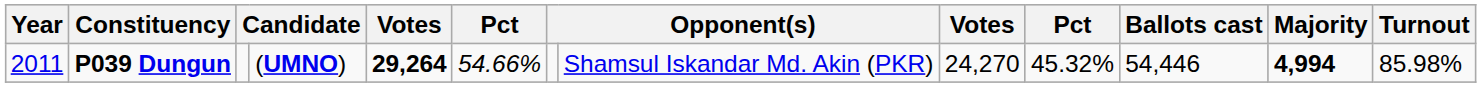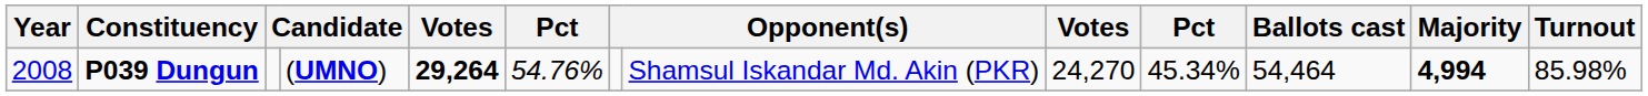P039 Dungun | Year: 2011 -> 2008
P039 Dungun | column 6: 54.66% -> 54.76%
P039 Dungun | column 10: 45.32% -> 45.34%
P039 Dungun | Ballots cast: 54,446 -> 54,464
